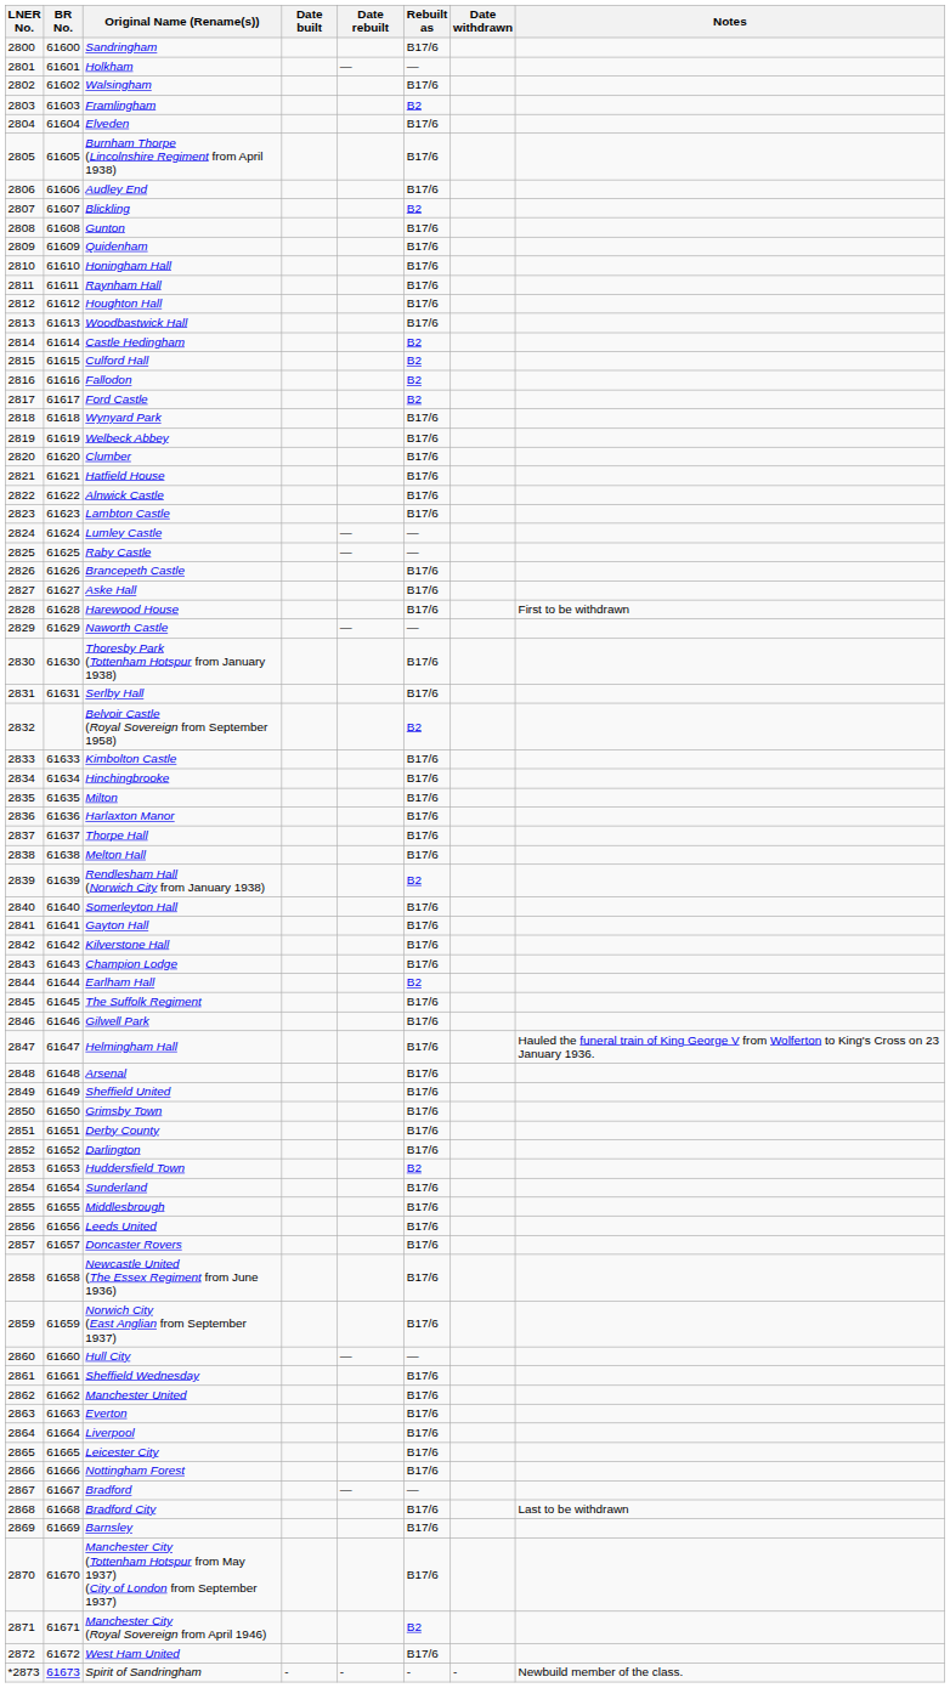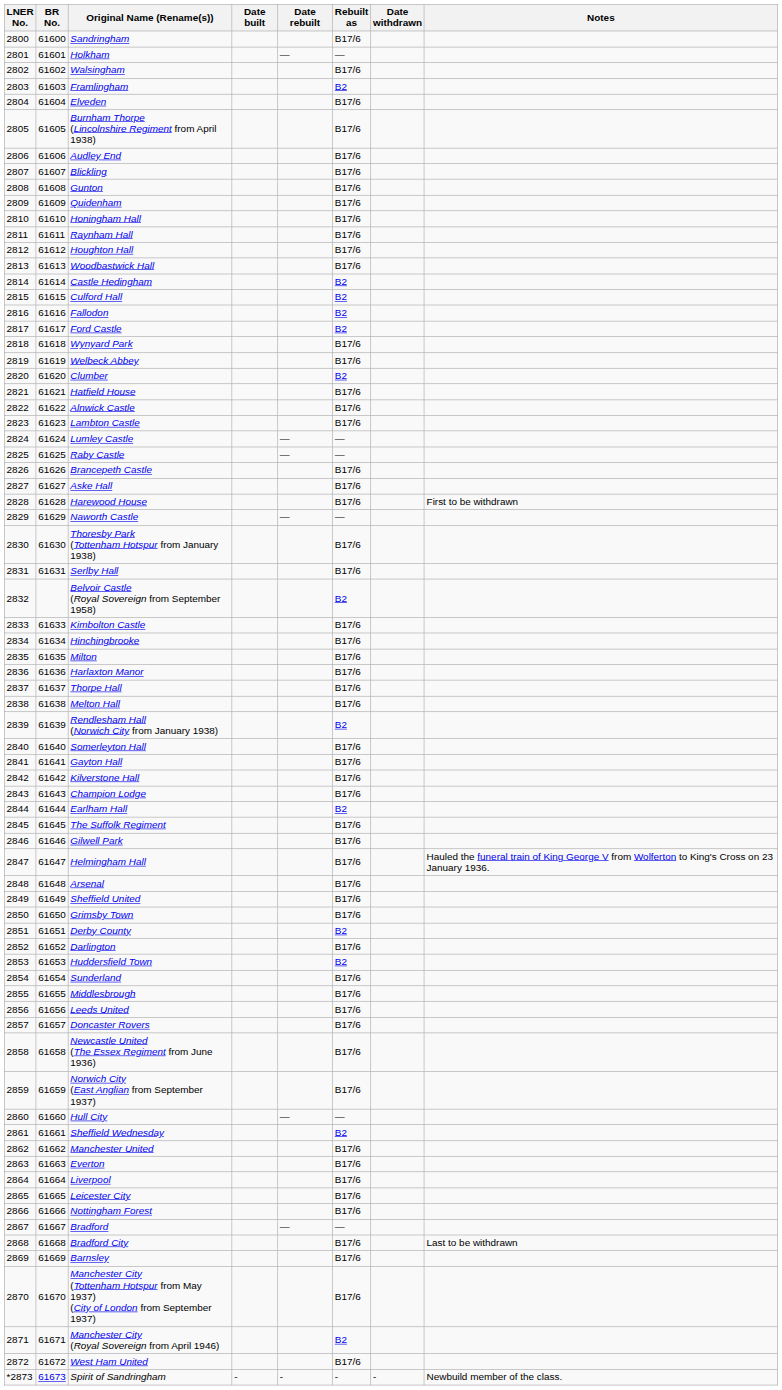Blickling | Rebuilt as: B2 -> B17/6
Clumber | Rebuilt as: B17/6 -> B2
Derby County | Rebuilt as: B17/6 -> B2
Sheffield Wednesday | Rebuilt as: B17/6 -> B2
